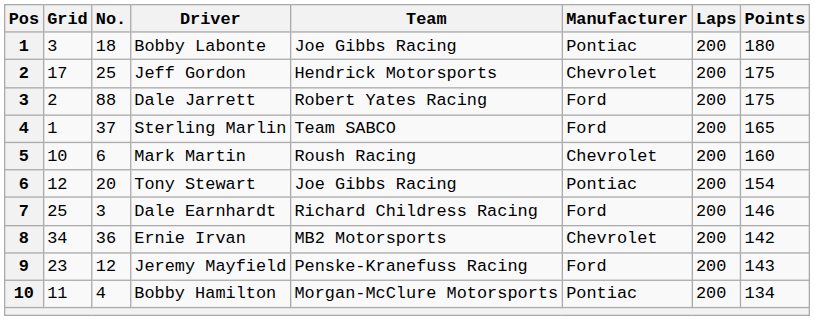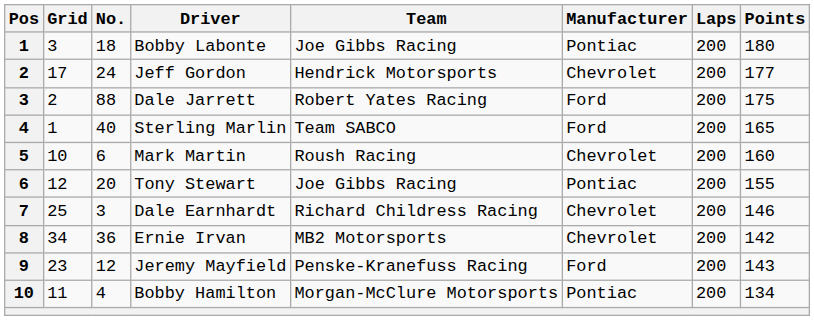Jeff Gordon | No.: 25 -> 24
Jeff Gordon | Points: 175 -> 177
Sterling Marlin | No.: 37 -> 40
Tony Stewart | Points: 154 -> 155
Dale Earnhardt | Manufacturer: Ford -> Chevrolet
